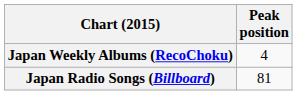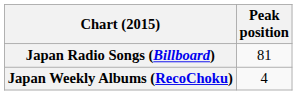rows swapped: Japan Radio Songs (Billboard) <-> Japan Weekly Albums (RecoChoku)
